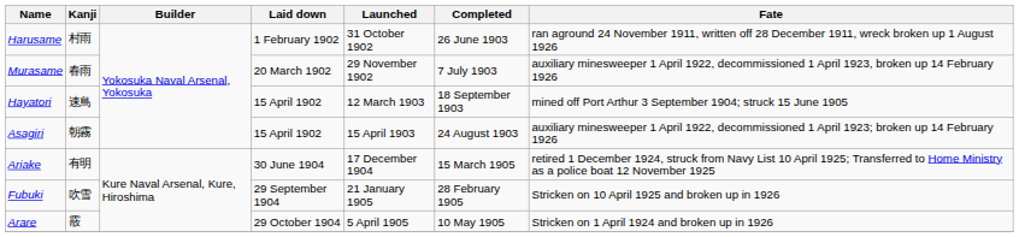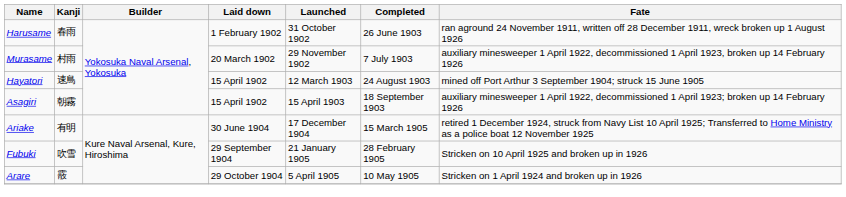Harusame | Kanji: 村雨 -> 春雨
Murasame | Kanji: 春雨 -> 村雨
Hayatori | Completed: 18 September 1903 -> 24 August 1903
Asagiri | Completed: 24 August 1903 -> 18 September 1903
